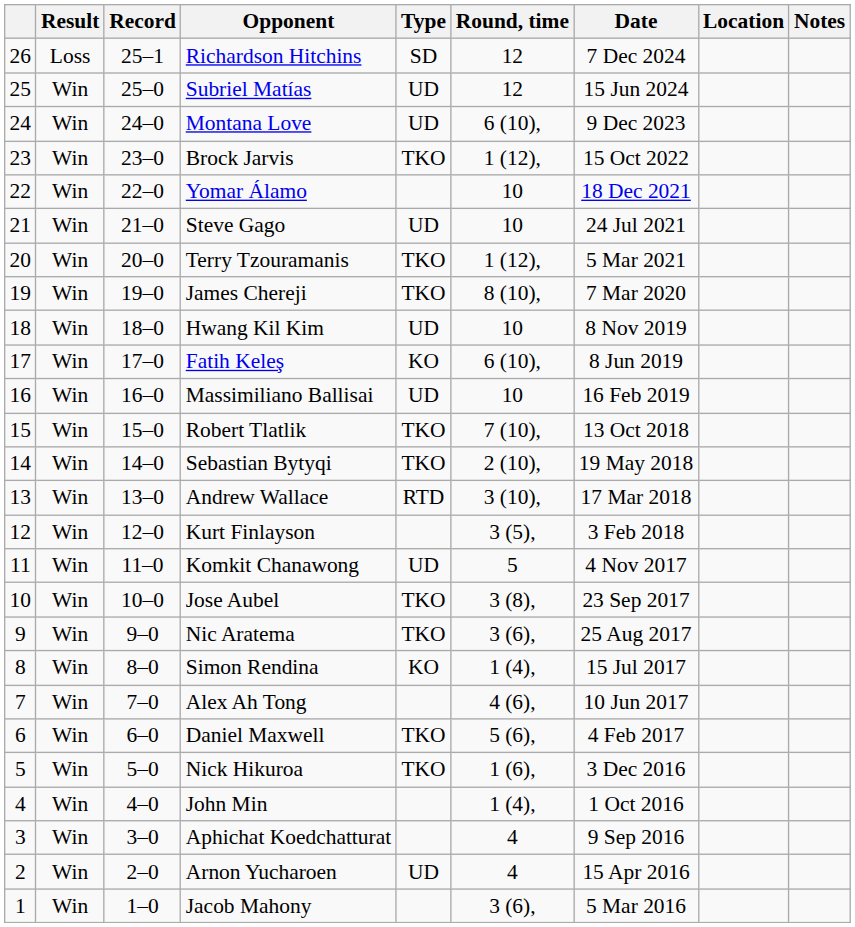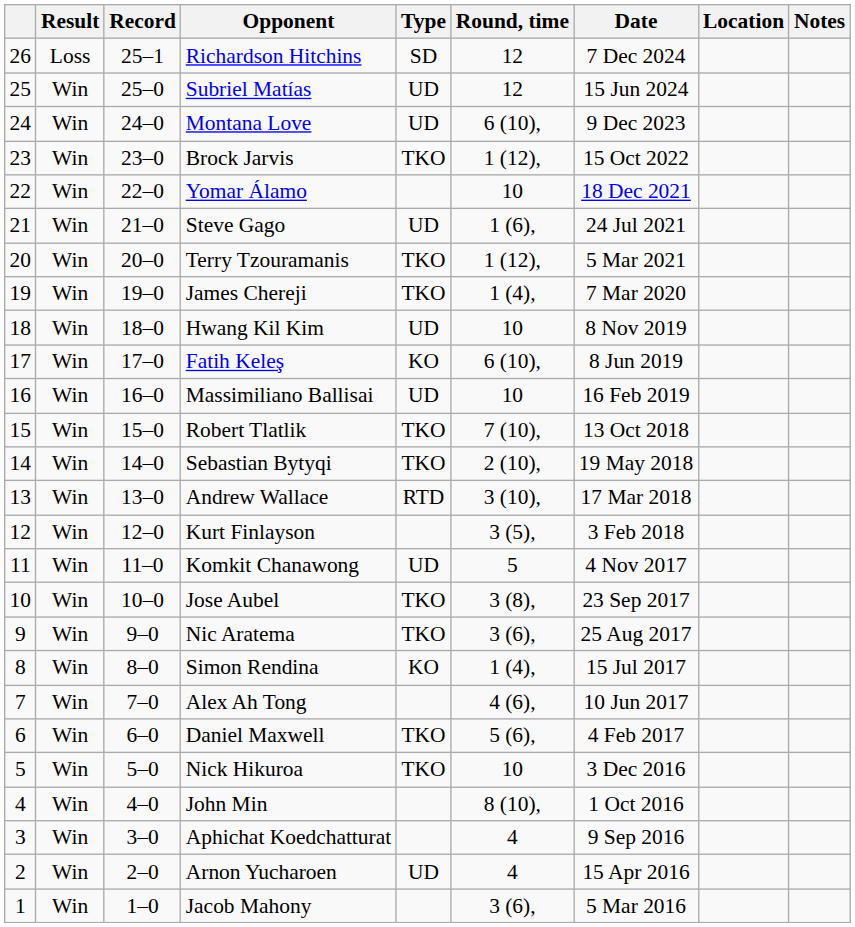Steve Gago | Round, time: 10 -> 1 (6),
James Chereji | Round, time: 8 (10), -> 1 (4),
Nick Hikuroa | Round, time: 1 (6), -> 10
John Min | Round, time: 1 (4), -> 8 (10),
